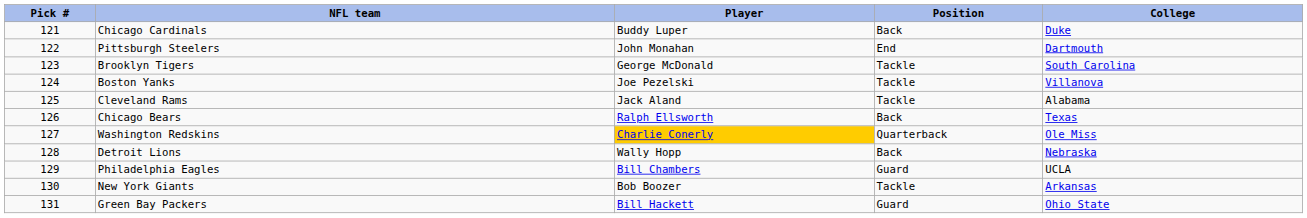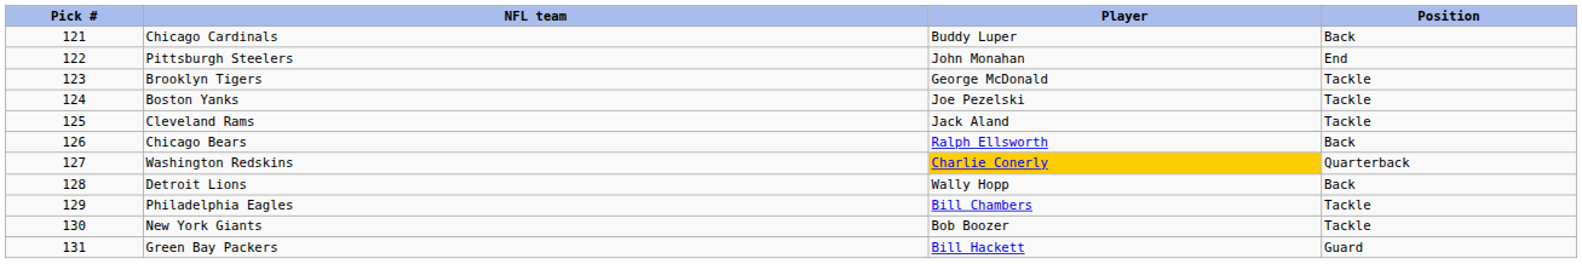- column: College | Duke | Dartmouth | South Carolina | Villanova | Alabama | Texas | Ole Miss | Nebraska | UCLA | Arkansas | Ohio State
Philadelphia Eagles | Position: Guard -> Tackle
